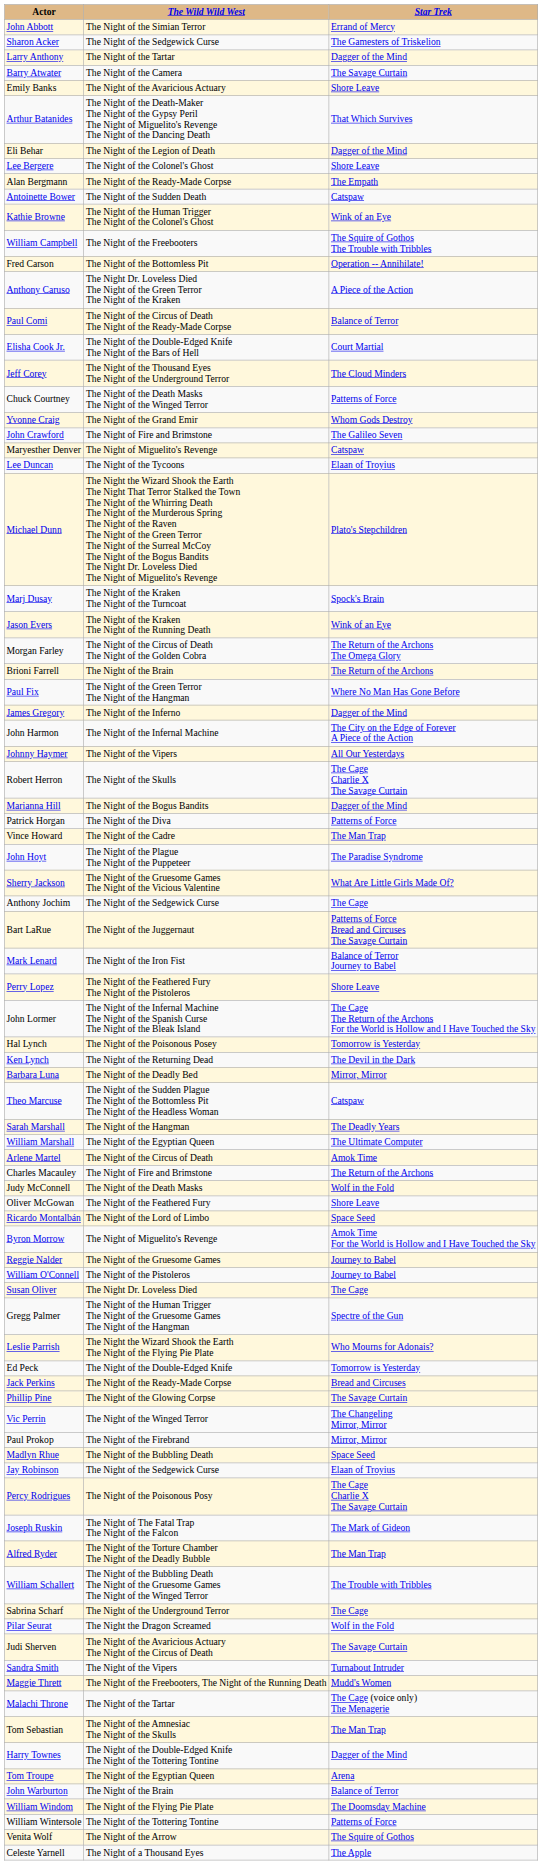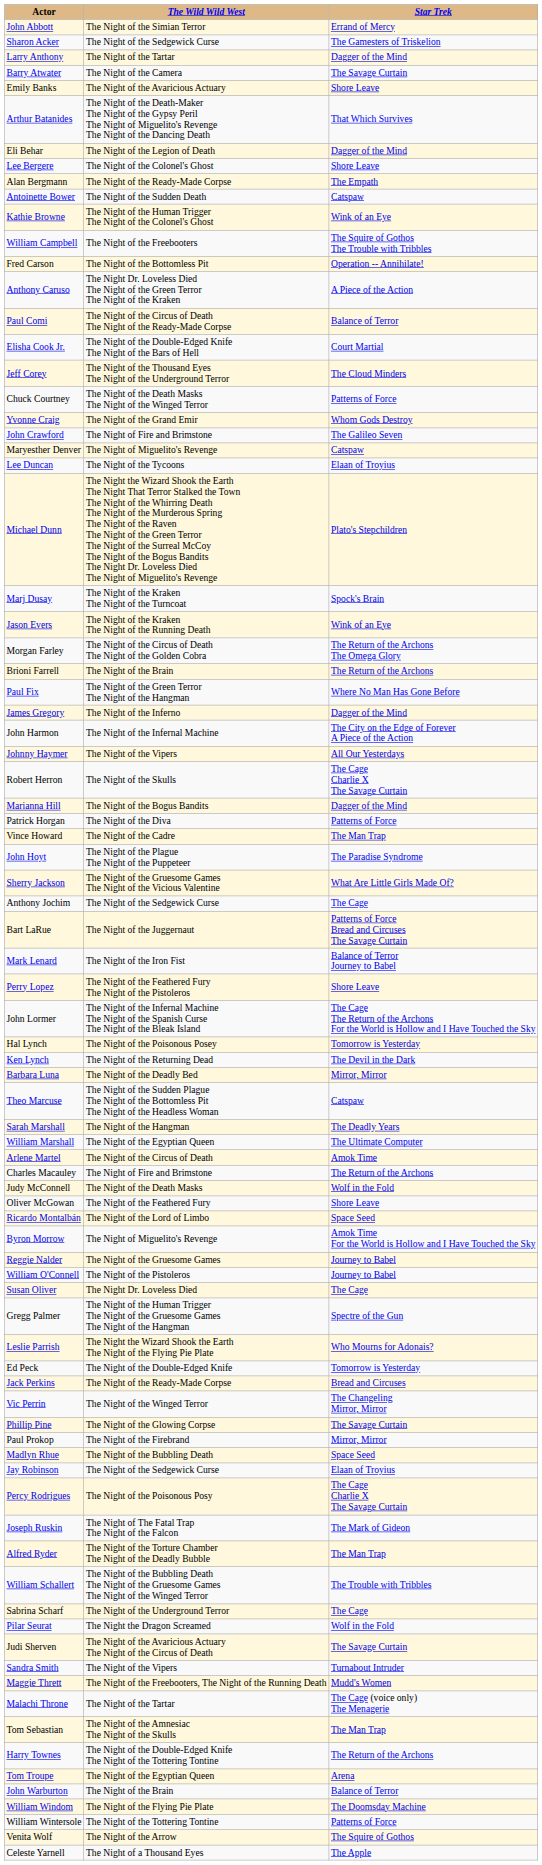rows swapped: Vic Perrin <-> Phillip Pine
Harry Townes | Star Trek: Dagger of the Mind -> The Return of the Archons
